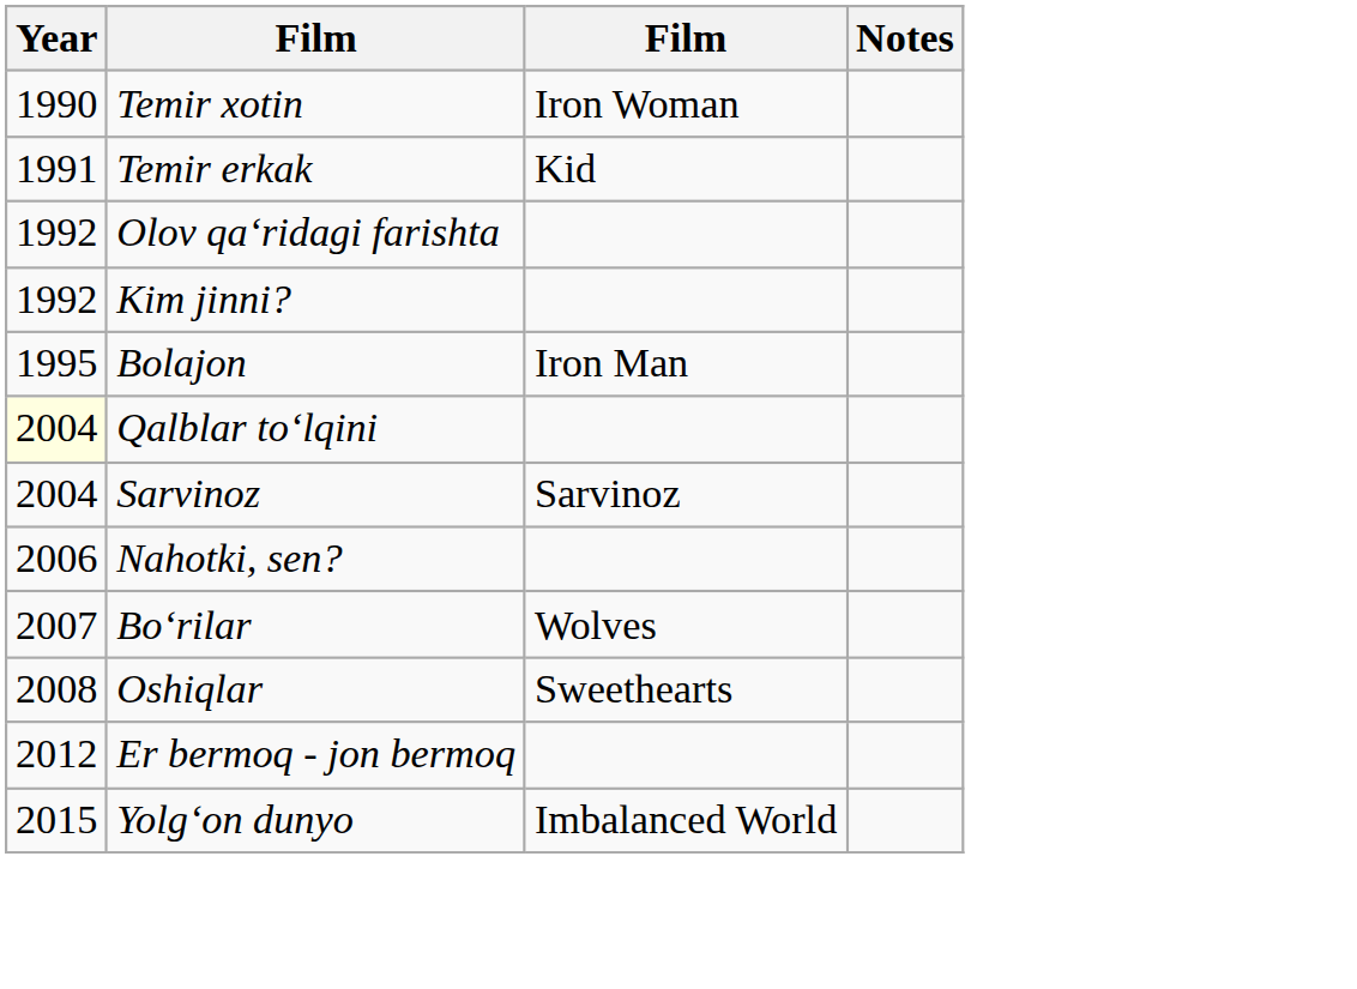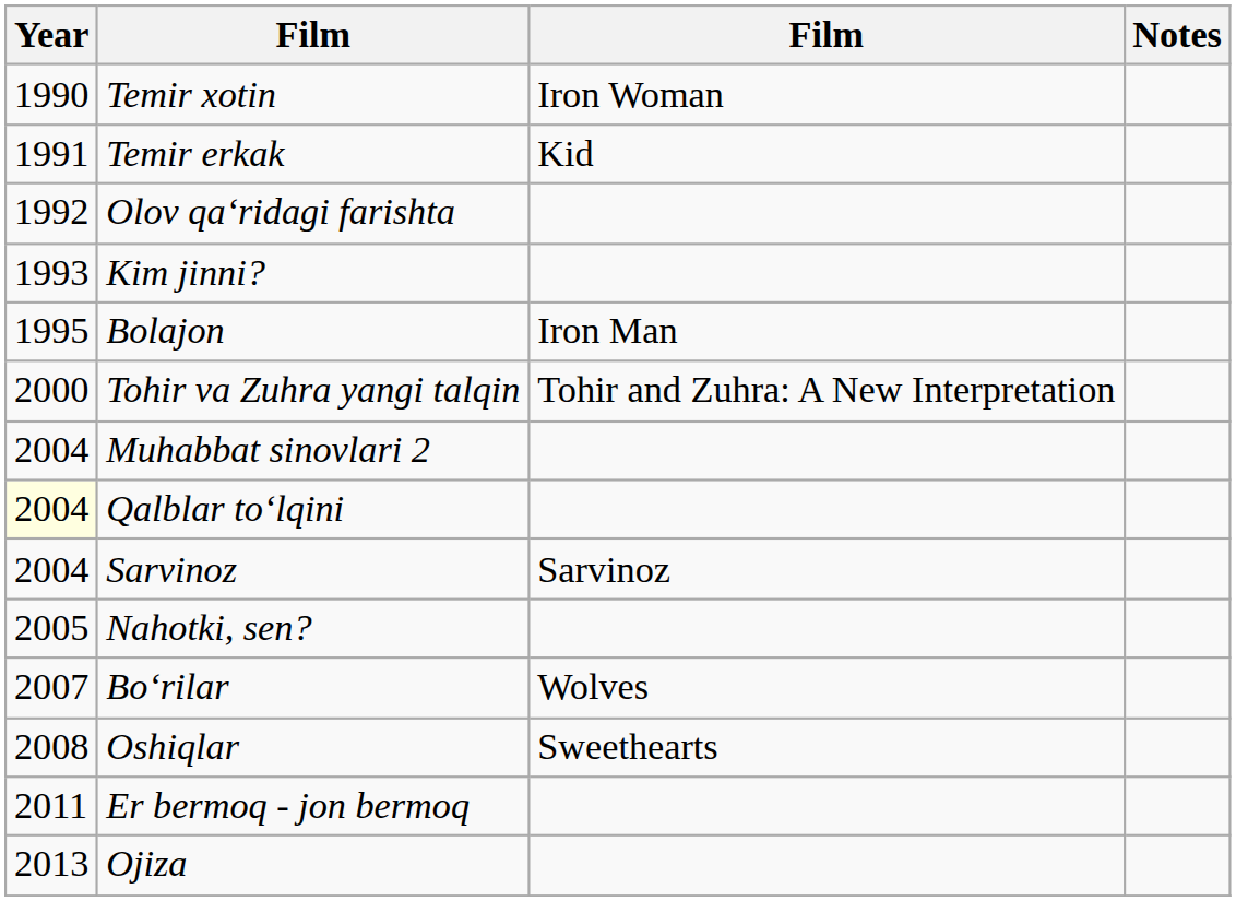Kim jinni? | Year: 1992 -> 1993
+ row: 2000 | Tohir va Zuhra yangi talqin | Tohir and Zuhra: A New Interpretation
+ row: 2004 | Muhabbat sinovlari 2
Nahotki, sen? | Year: 2006 -> 2005
Er bermoq - jon bermoq | Year: 2012 -> 2011
+ row: 2013 | Ojiza
- row: 2015 | Yolgʻon dunyo | Imbalanced World
